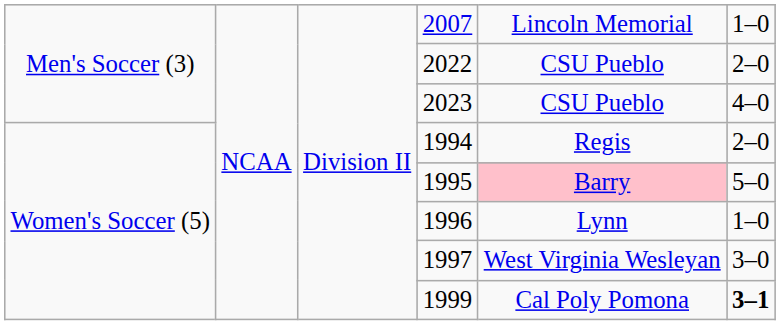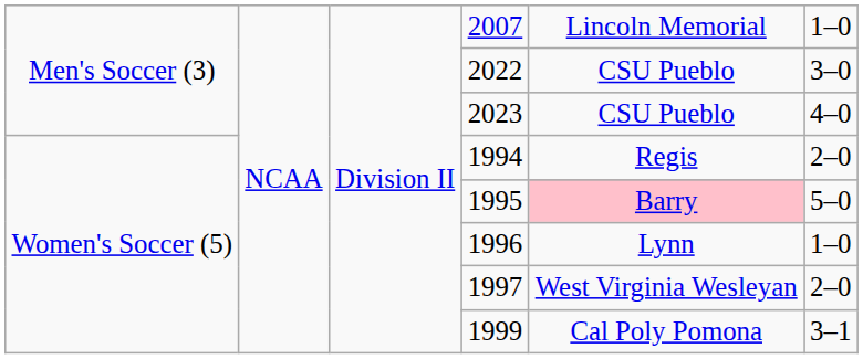2022 | column 6: 2–0 -> 3–0
1997 | column 6: 3–0 -> 2–0
1999 | column 6: bold -> normal
